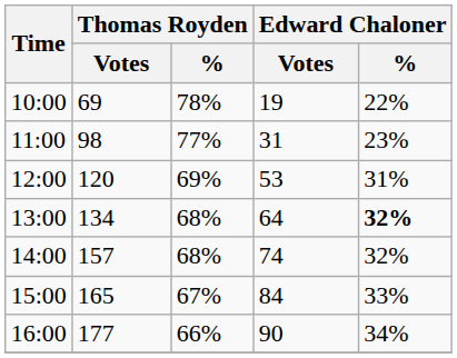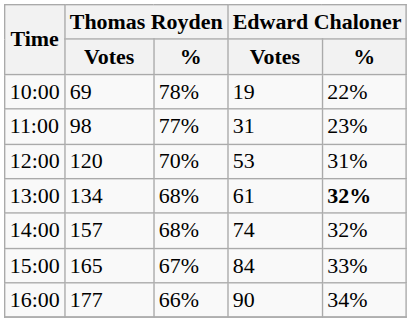12:00 | Thomas Royden / %: 69% -> 70%
13:00 | Edward Chaloner / Votes: 64 -> 61
